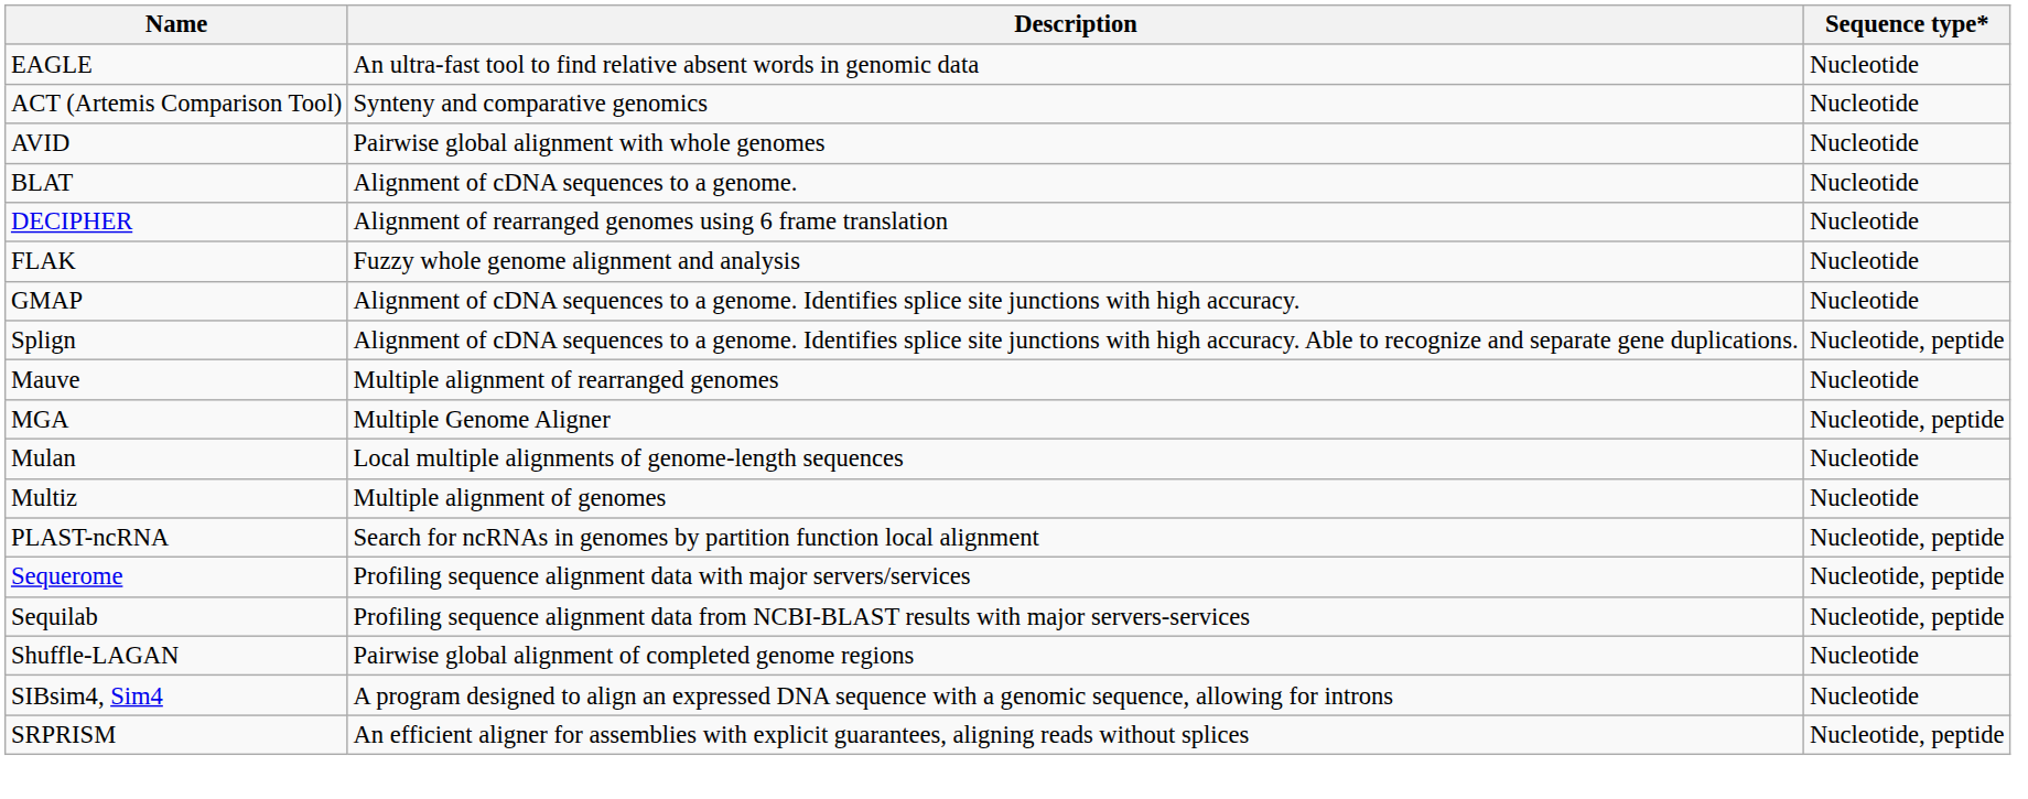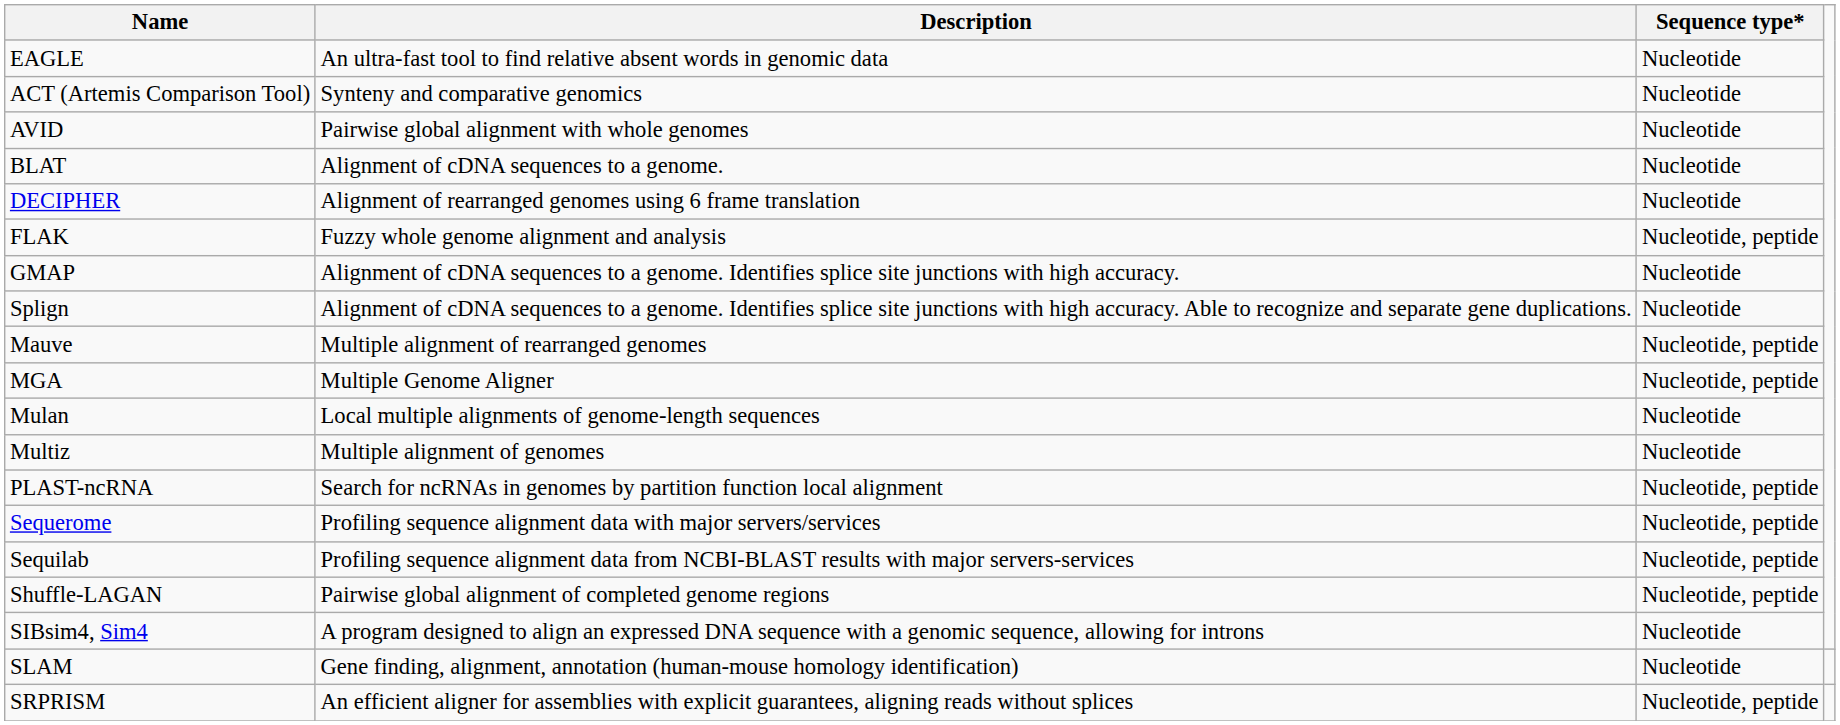FLAK | Sequence type*: Nucleotide -> Nucleotide, peptide
Splign | Sequence type*: Nucleotide, peptide -> Nucleotide
Mauve | Sequence type*: Nucleotide -> Nucleotide, peptide
Shuffle-LAGAN | Sequence type*: Nucleotide -> Nucleotide, peptide
+ row: SLAM | Gene finding, alignment, annotation (human-mouse homology identification) | Nucleotide
